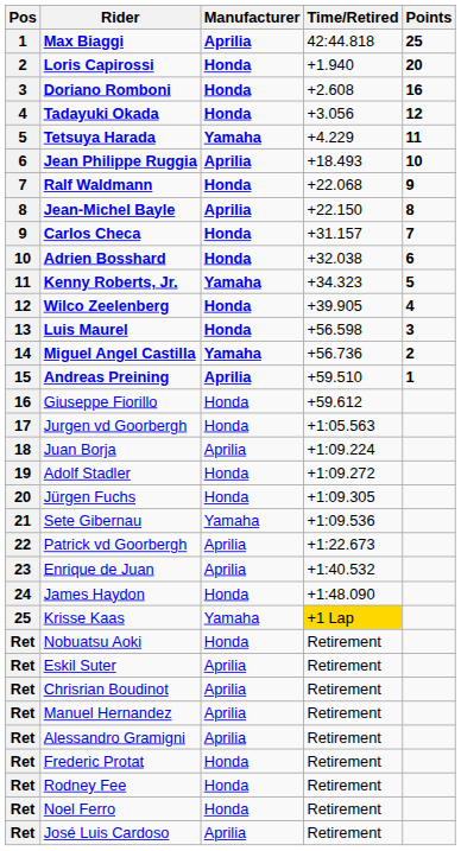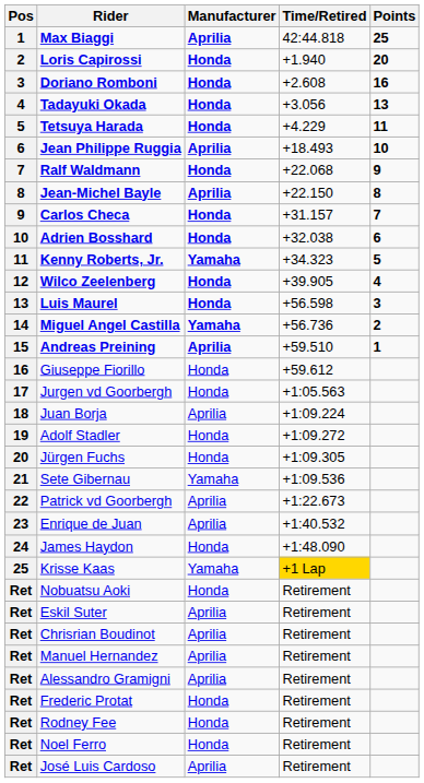Tadayuki Okada | Points: 12 -> 13
Tetsuya Harada | Manufacturer: Yamaha -> Honda
